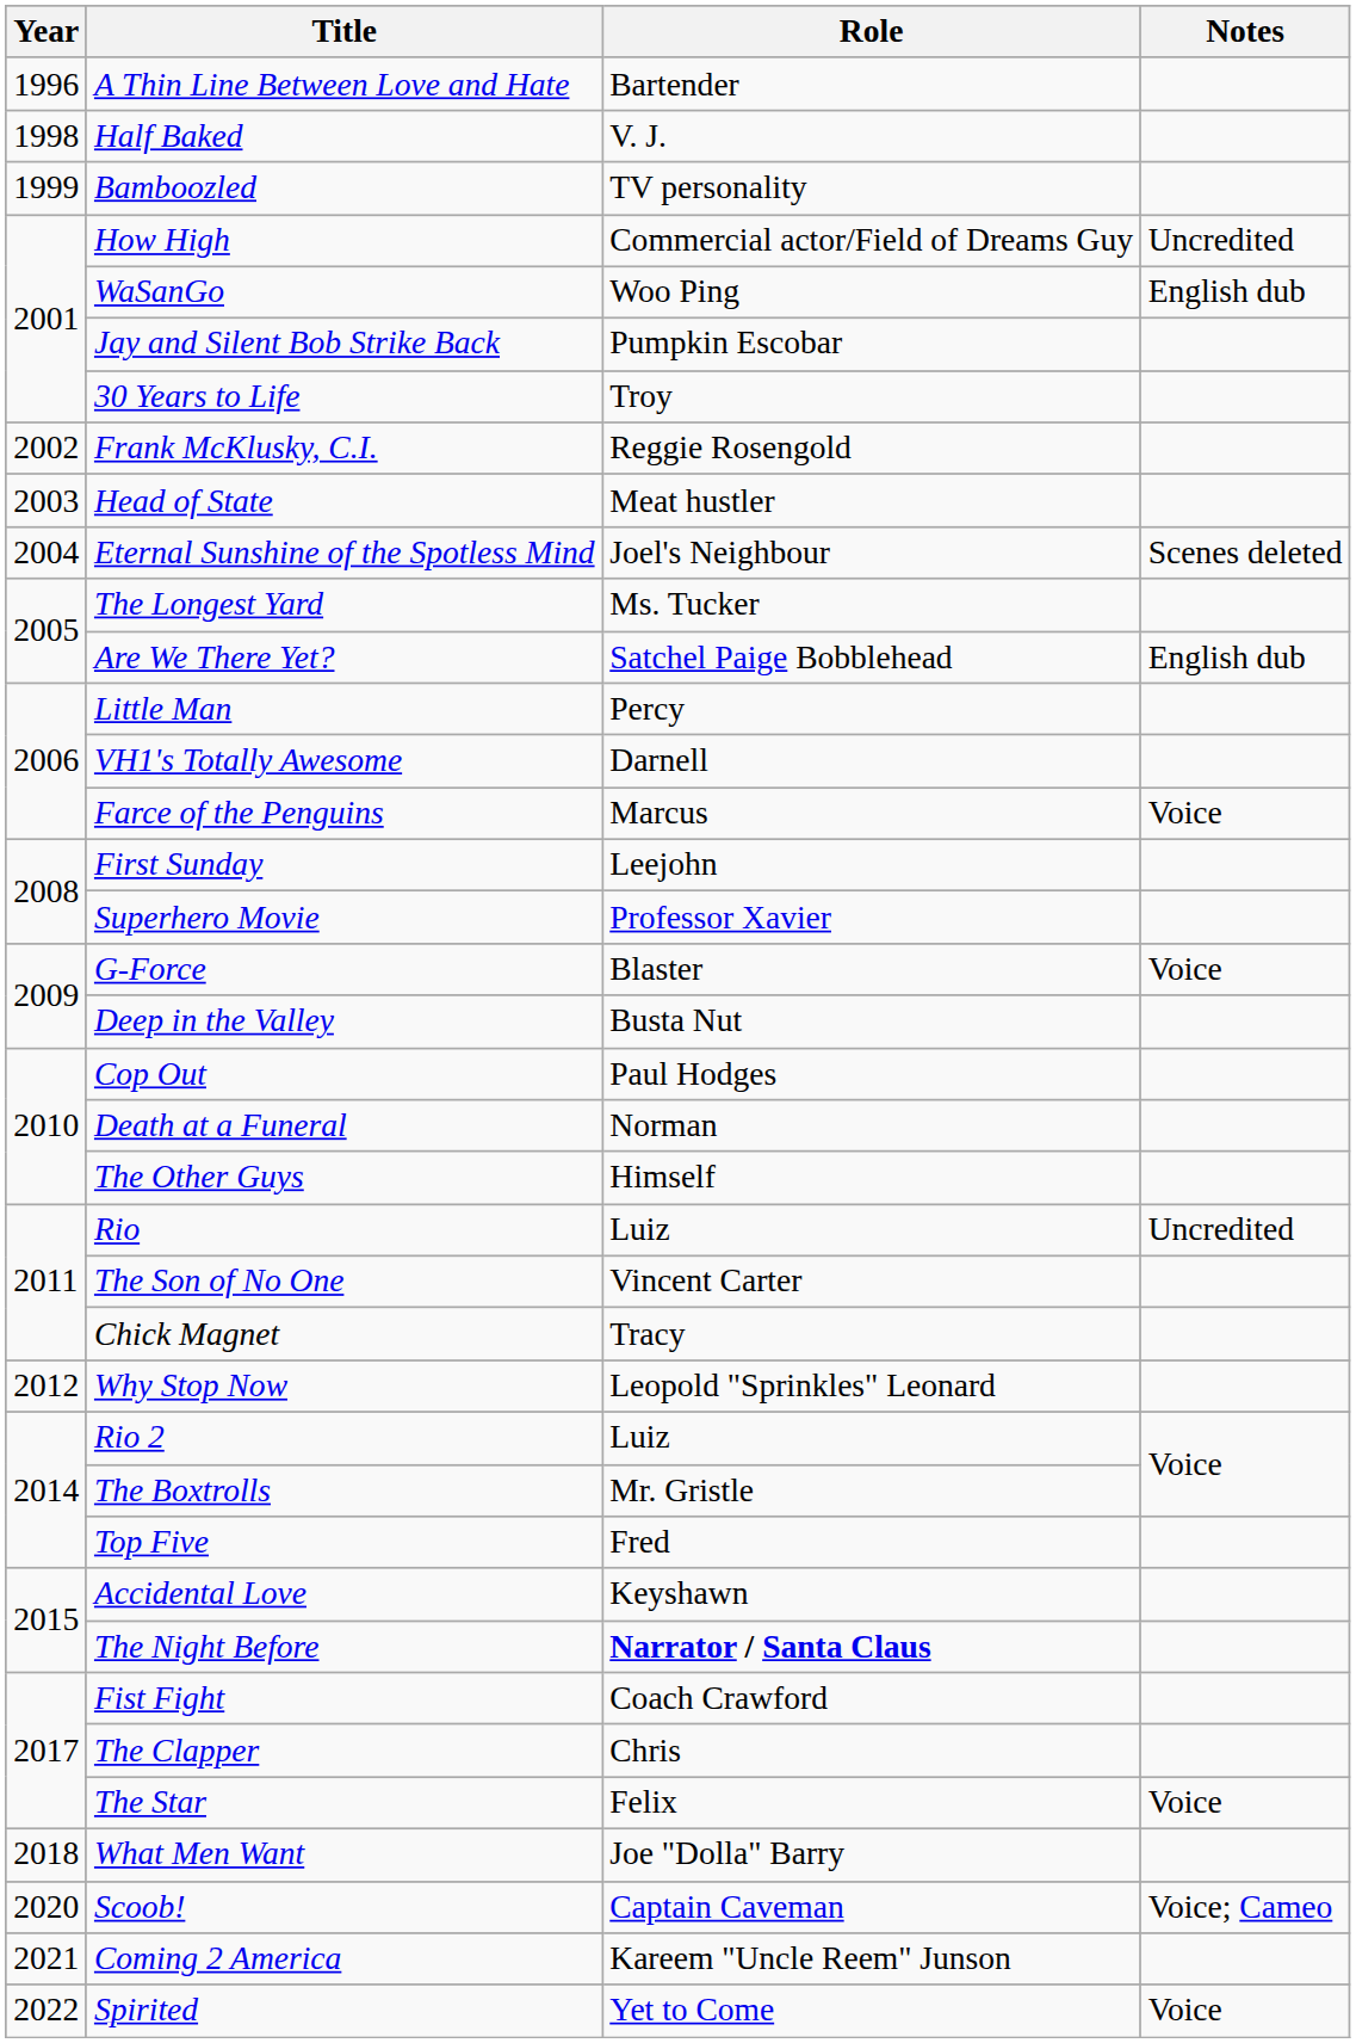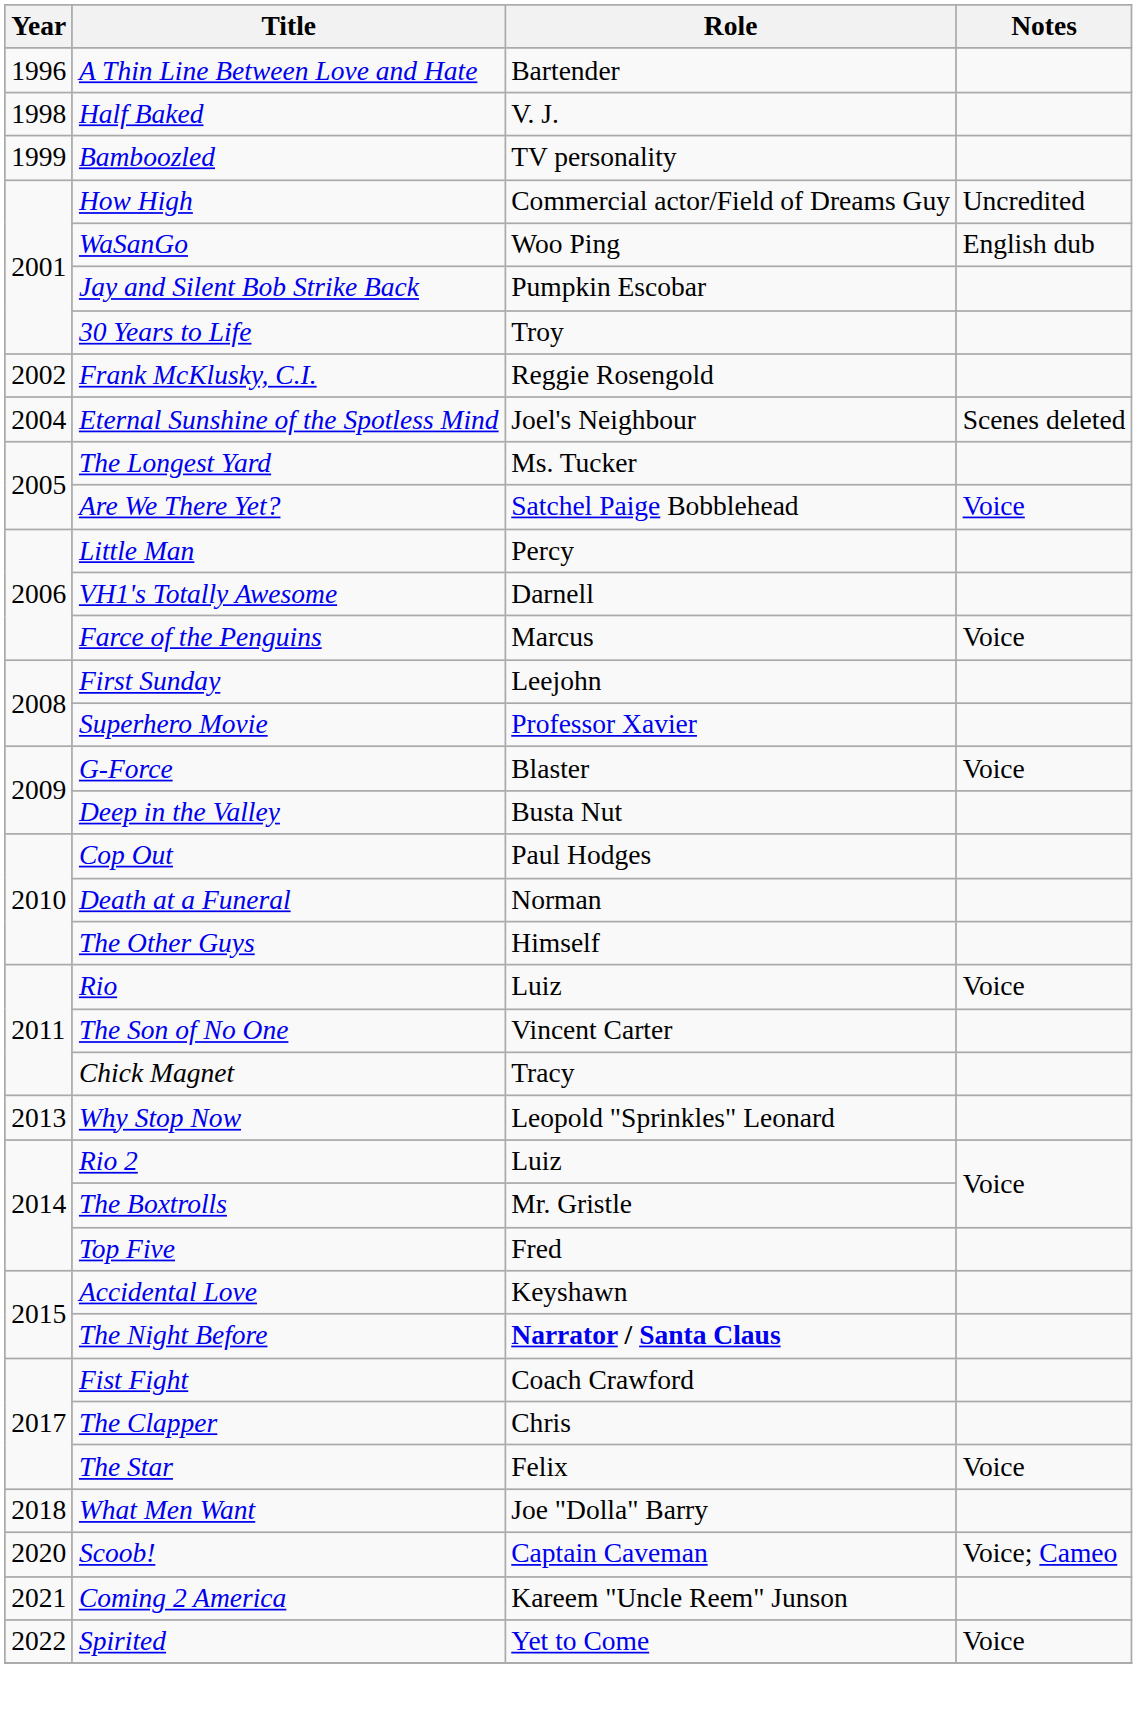- row: 2003 | Head of State | Meat hustler
Are We There Yet? | Notes: English dub -> Voice
Rio | Notes: Uncredited -> Voice
Why Stop Now | Year: 2012 -> 2013
